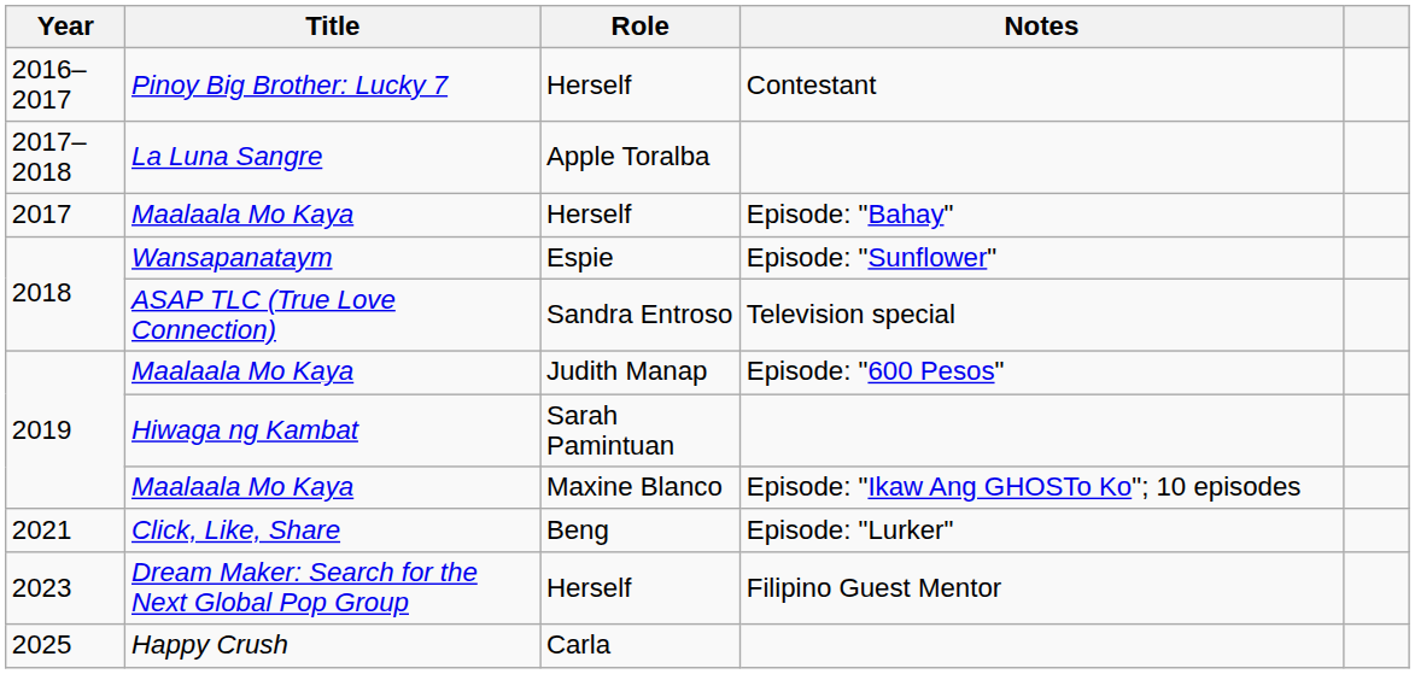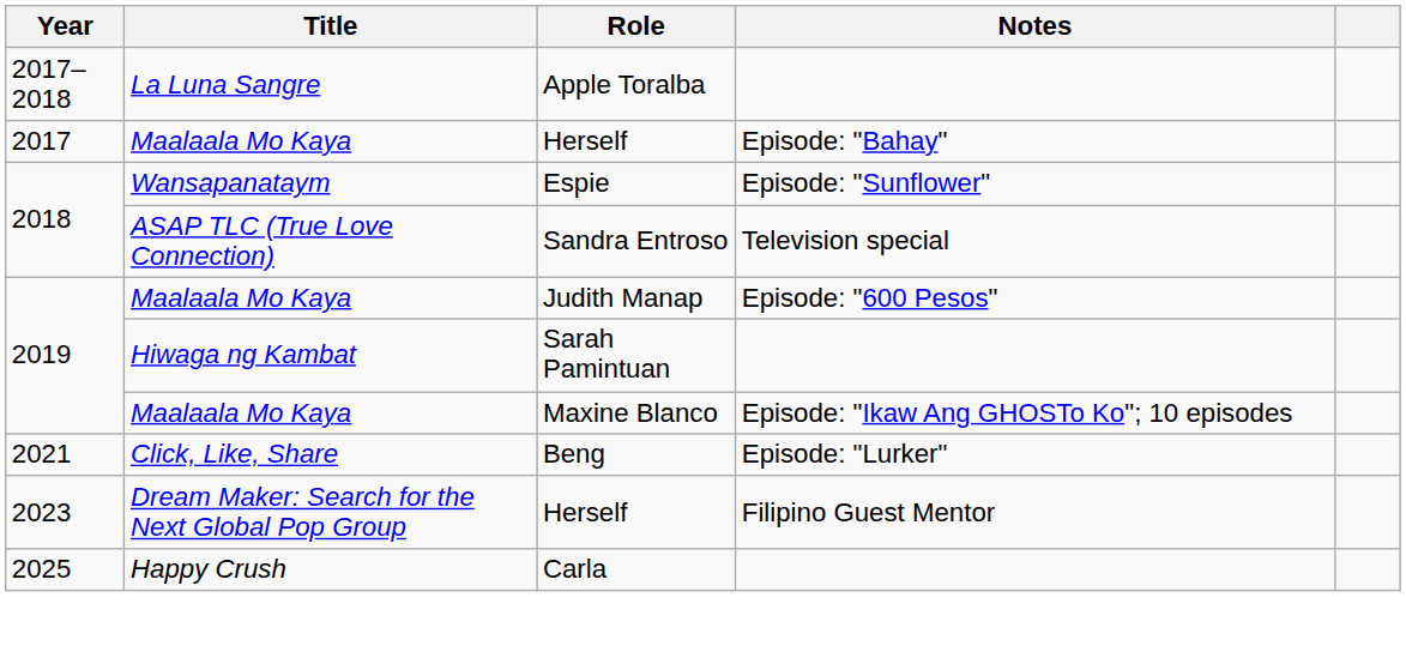- row: 2016–2017 | Pinoy Big Brother: Lucky 7 | Herself | Contestant
